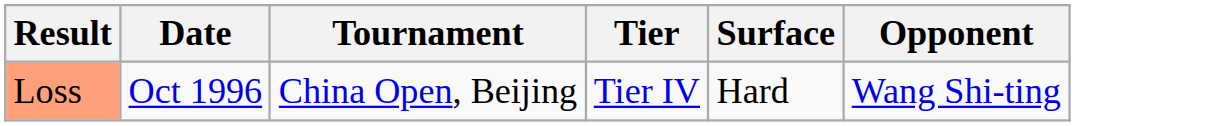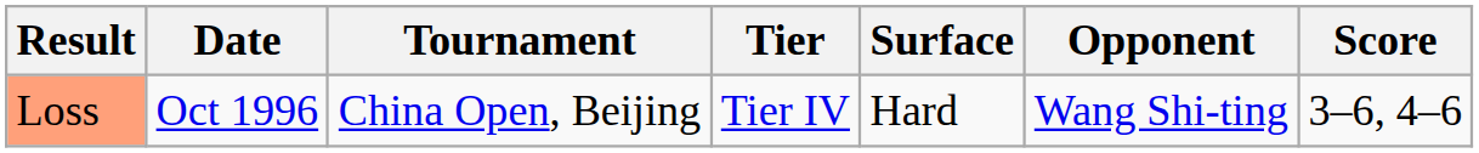+ column: Score | 3–6, 4–6
